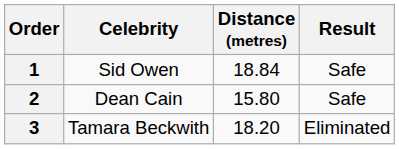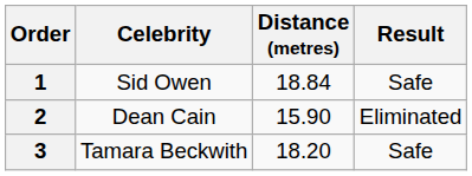2 | Distance (metres): 15.80 -> 15.90
2 | Result: Safe -> Eliminated
3 | Result: Eliminated -> Safe
